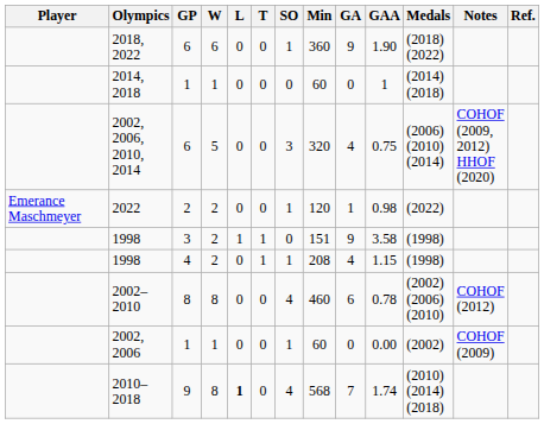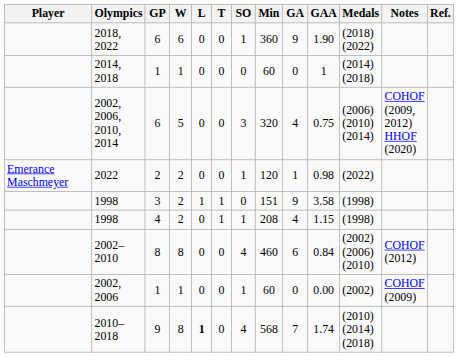2002–2010 | GAA: 0.78 -> 0.84
